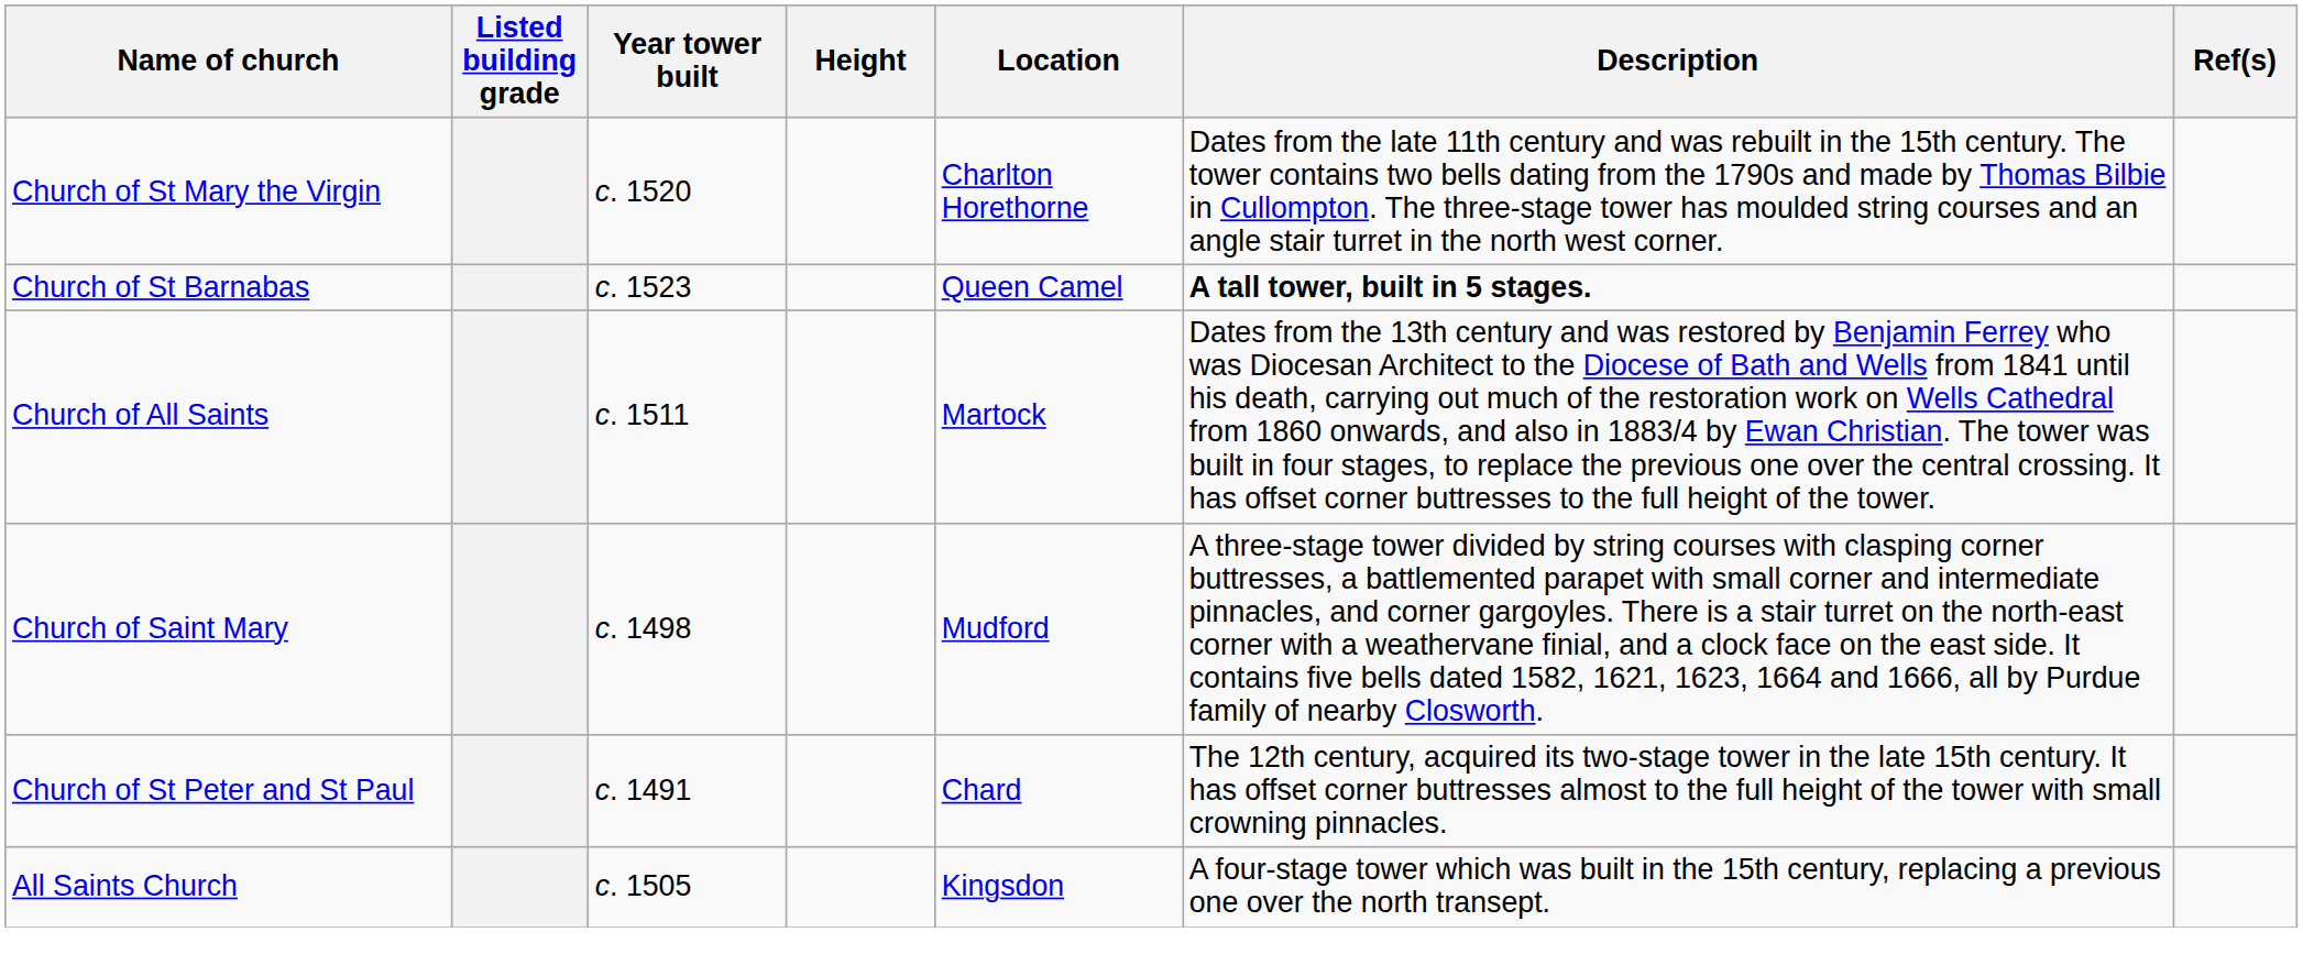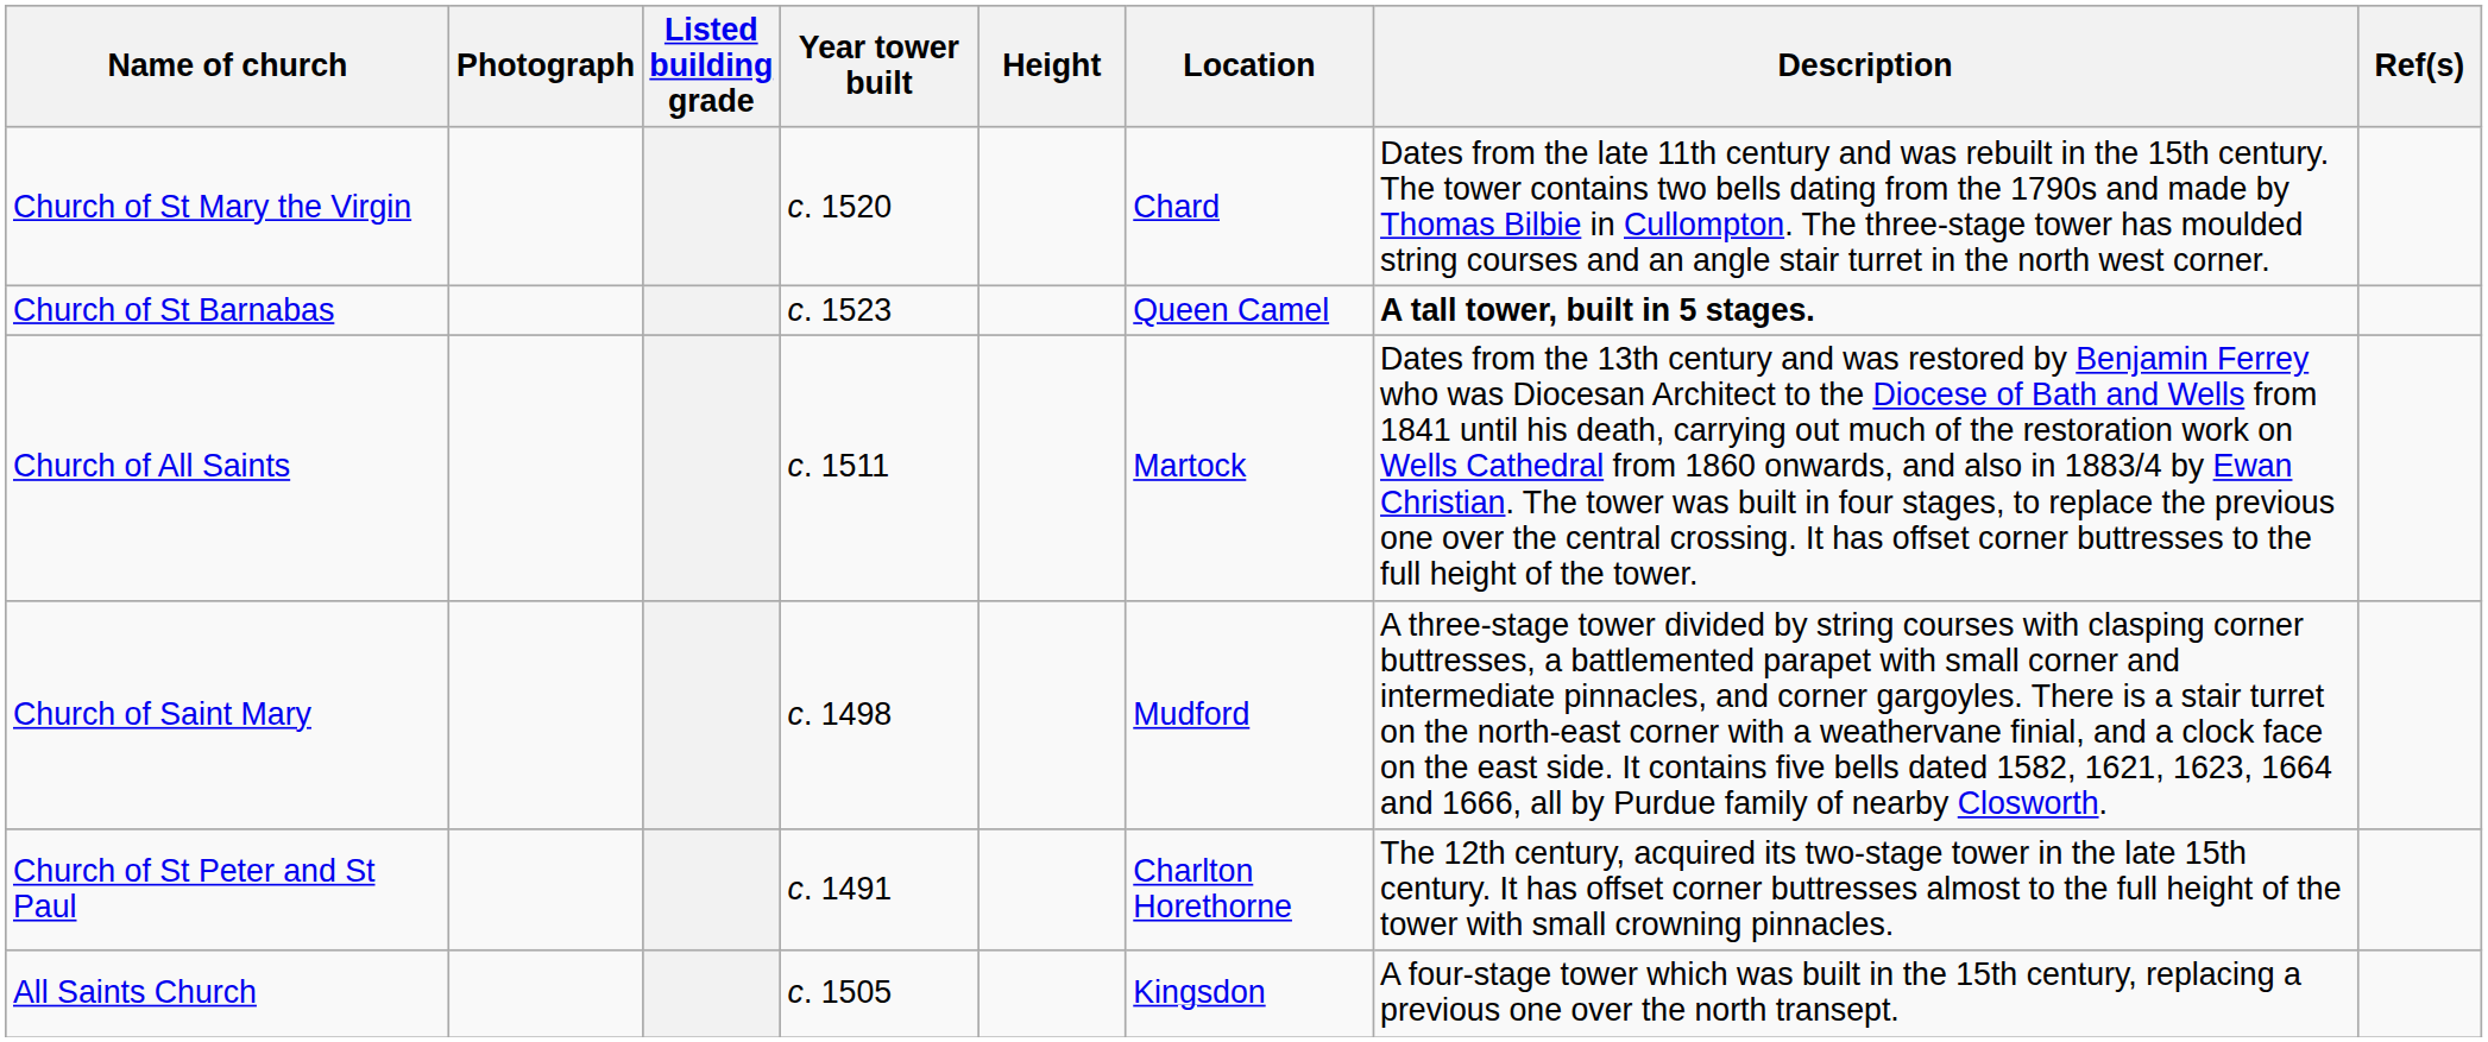+ column: Photograph
Church of St Mary the Virgin | Location: Charlton Horethorne -> Chard
Church of St Peter and St Paul | Location: Chard -> Charlton Horethorne
